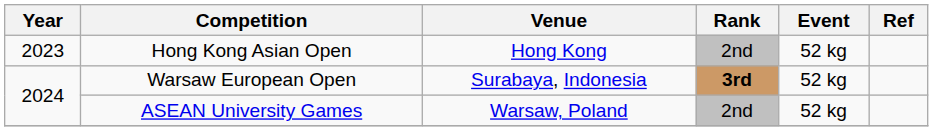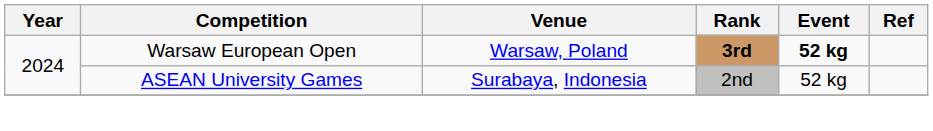- row: 2023 | Hong Kong Asian Open | Hong Kong | 2nd | 52 kg
Warsaw European Open | Venue: Surabaya, Indonesia -> Warsaw, Poland
Warsaw European Open | Event: normal -> bold
ASEAN University Games | Venue: Warsaw, Poland -> Surabaya, Indonesia
